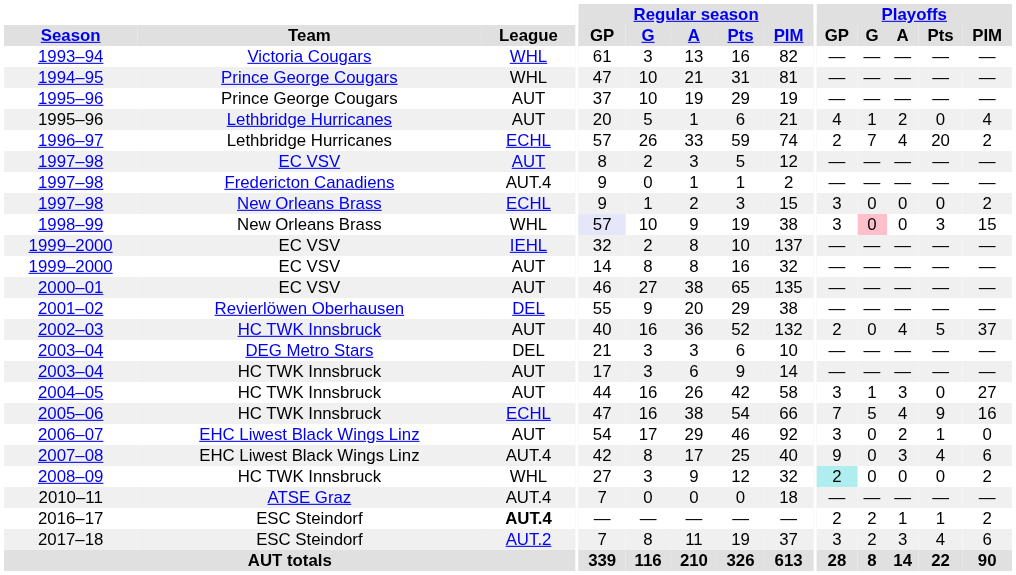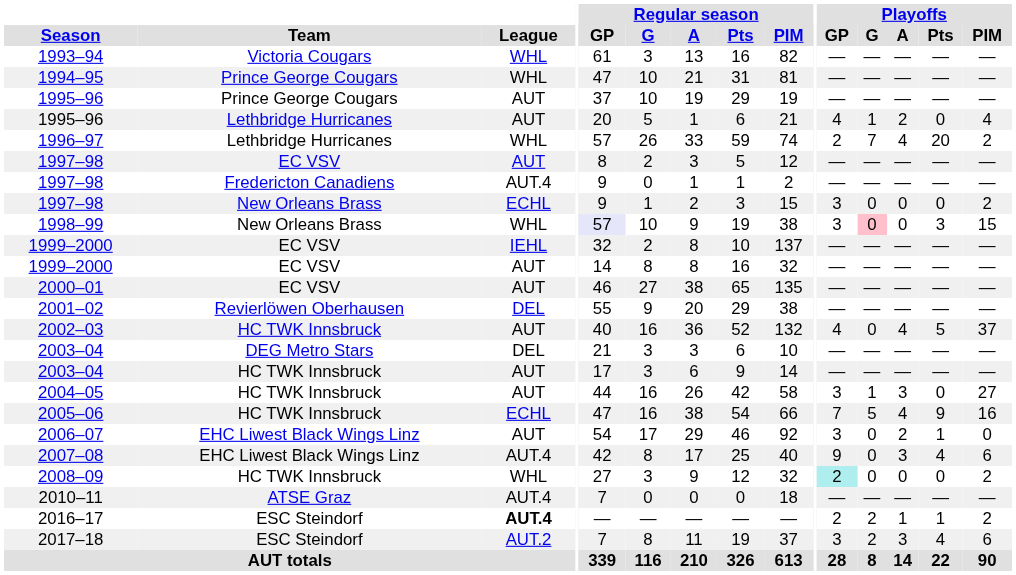1996–97 | League: ECHL -> WHL
2002–03 | Playoffs / GP: 2 -> 4
